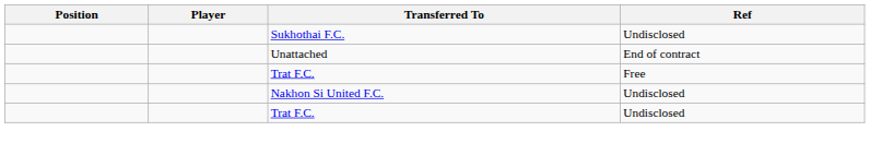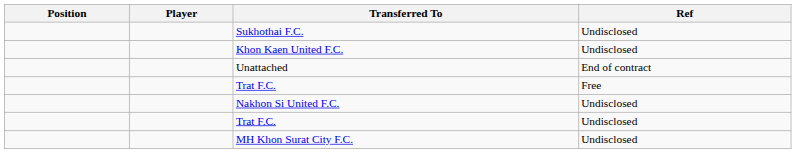+ row: Khon Kaen United F.C. | Undisclosed
+ row: MH Khon Surat City F.C. | Undisclosed
